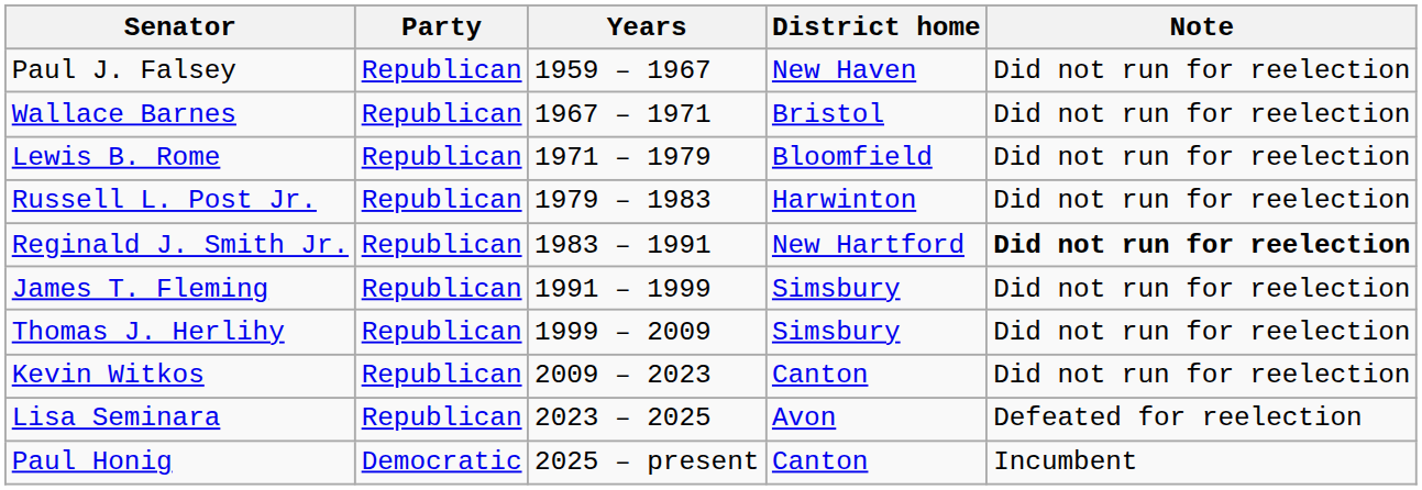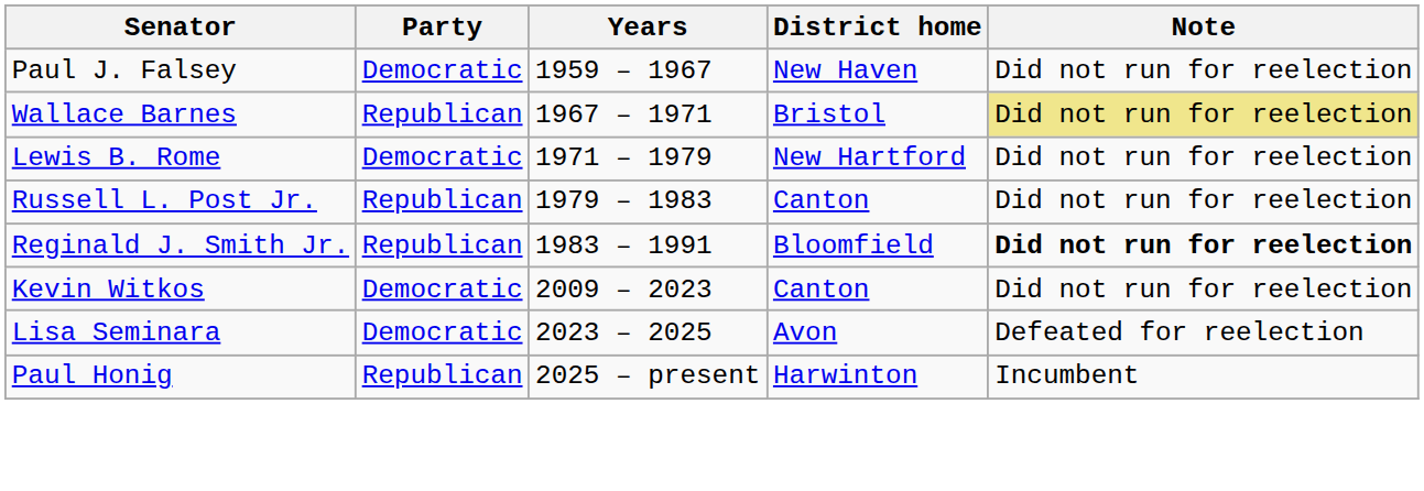Paul J. Falsey | Party: Republican -> Democratic
Wallace Barnes | Note: no background -> khaki background
Lewis B. Rome | Party: Republican -> Democratic
Lewis B. Rome | District home: Bloomfield -> New Hartford
Russell L. Post Jr. | District home: Harwinton -> Canton
Reginald J. Smith Jr. | District home: New Hartford -> Bloomfield
- row: James T. Fleming | Republican | 1991 – 1999 | Simsbury | Did not run for reelection
- row: Thomas J. Herlihy | Republican | 1999 – 2009 | Simsbury | Did not run for reelection
Kevin Witkos | Party: Republican -> Democratic
Lisa Seminara | Party: Republican -> Democratic
Paul Honig | Party: Democratic -> Republican
Paul Honig | District home: Canton -> Harwinton
